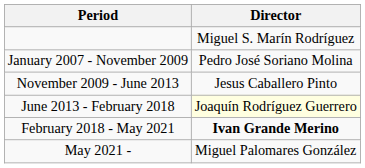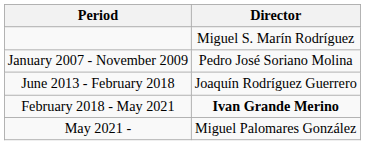- row: November 2009 - June 2013 | Jesus Caballero Pinto
June 2013 - February 2018 | Director: lightyellow background -> no background
